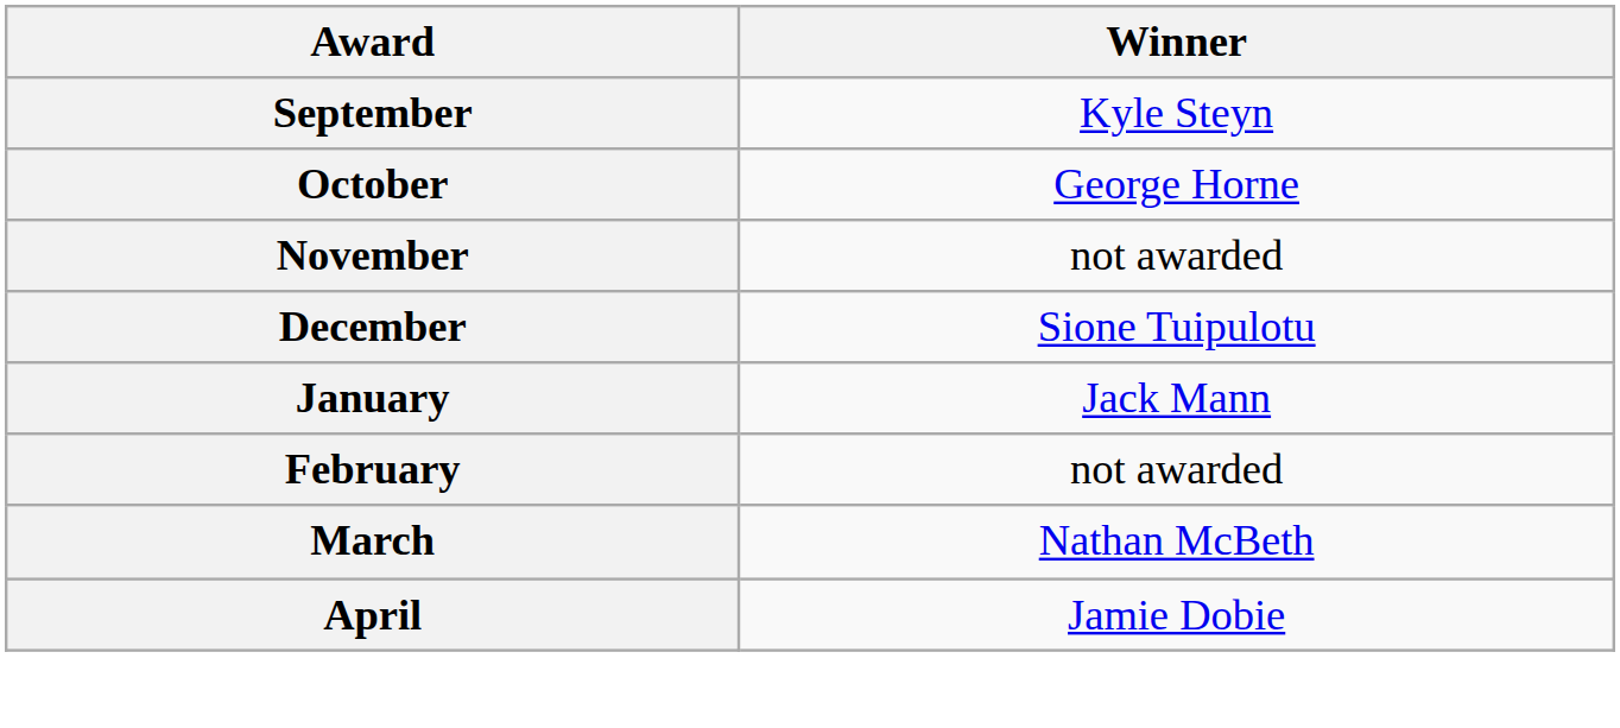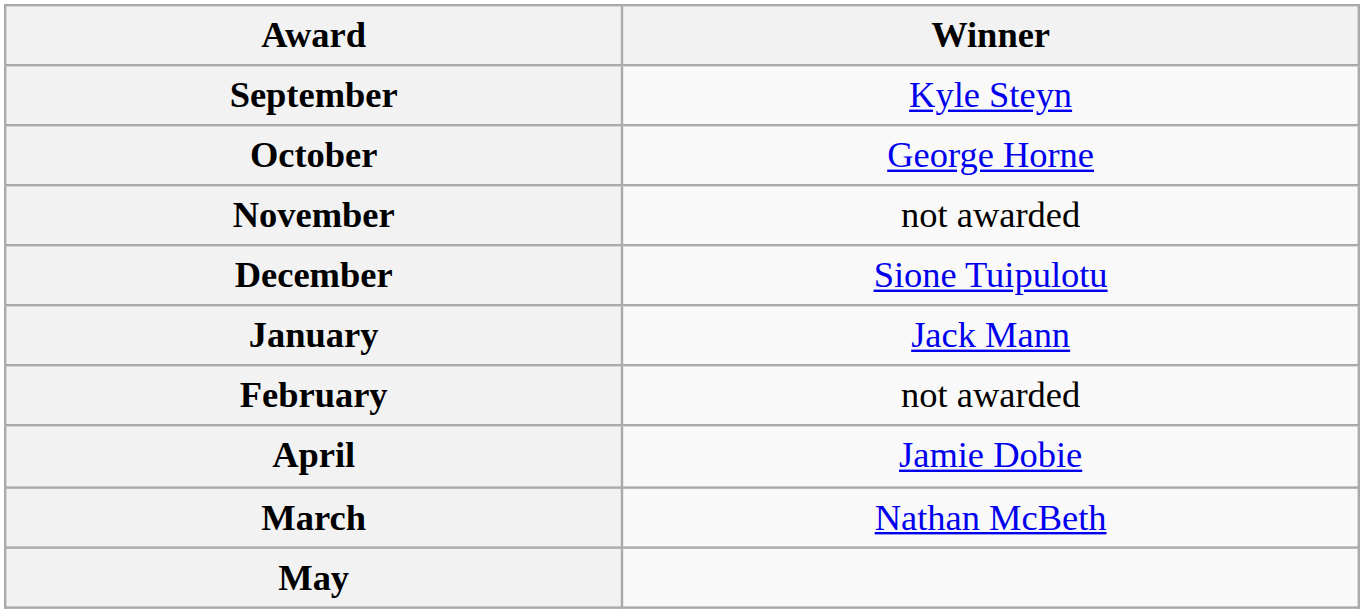rows swapped: March <-> April
+ row: May
